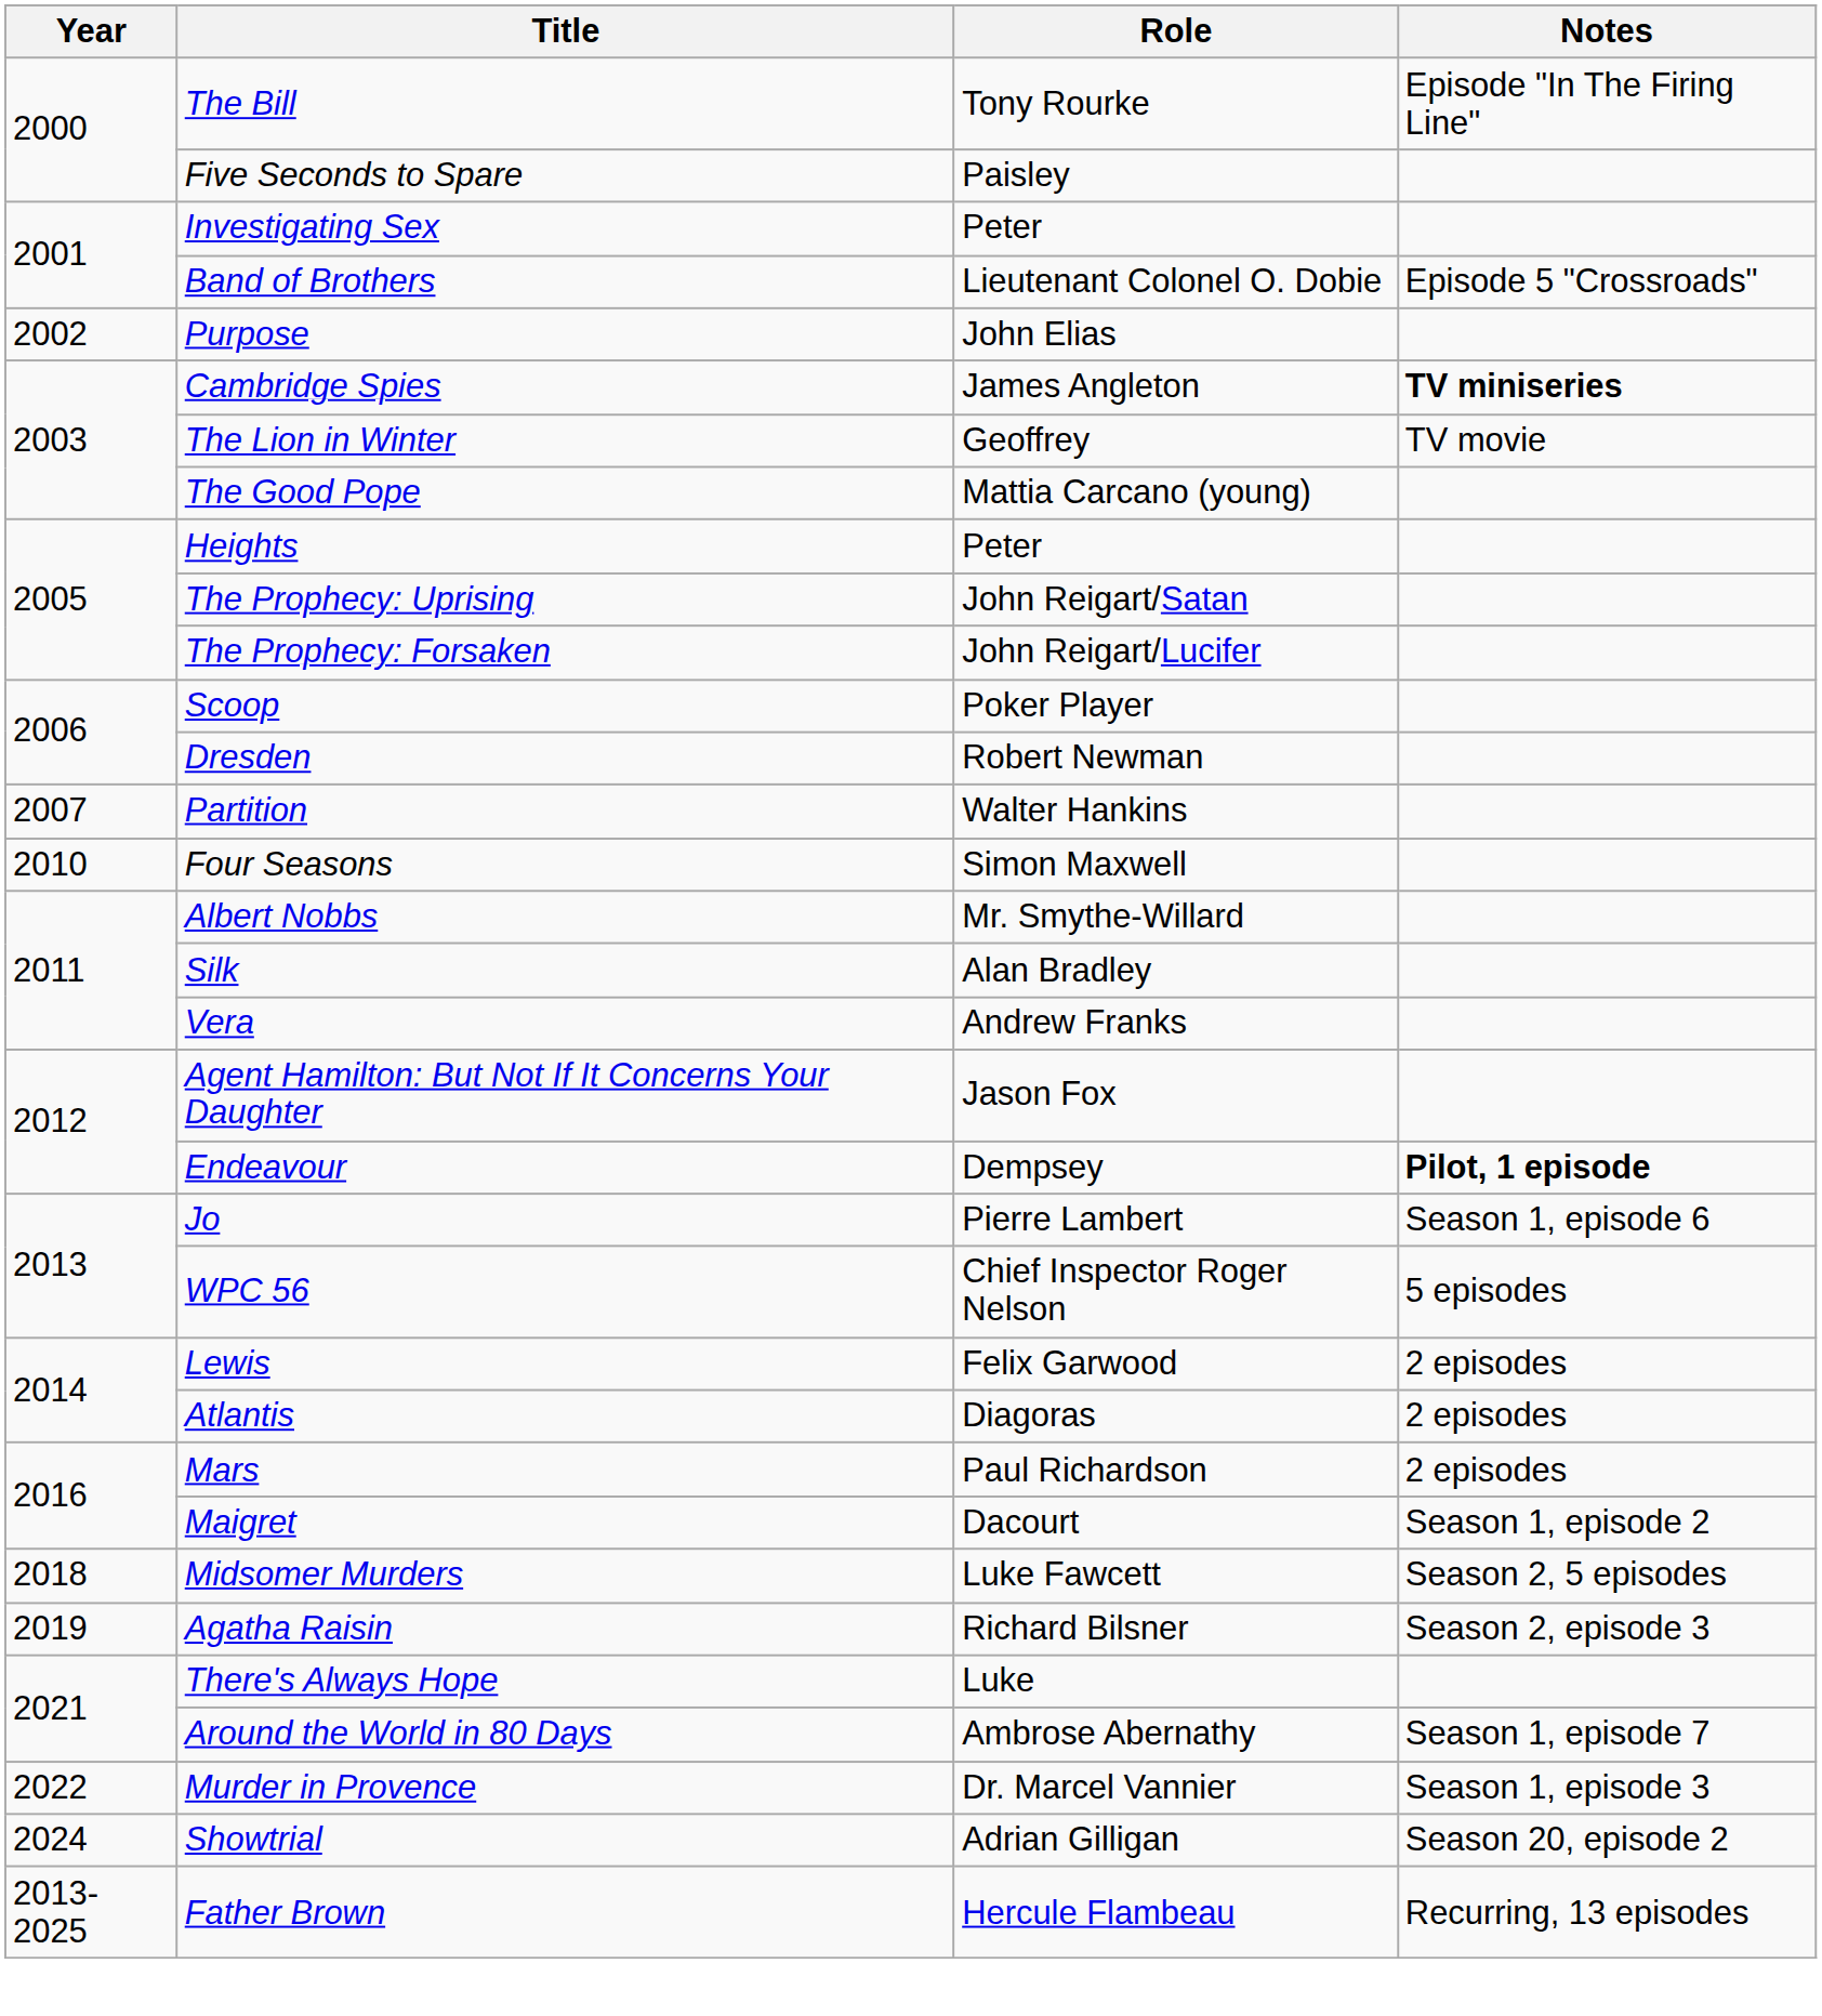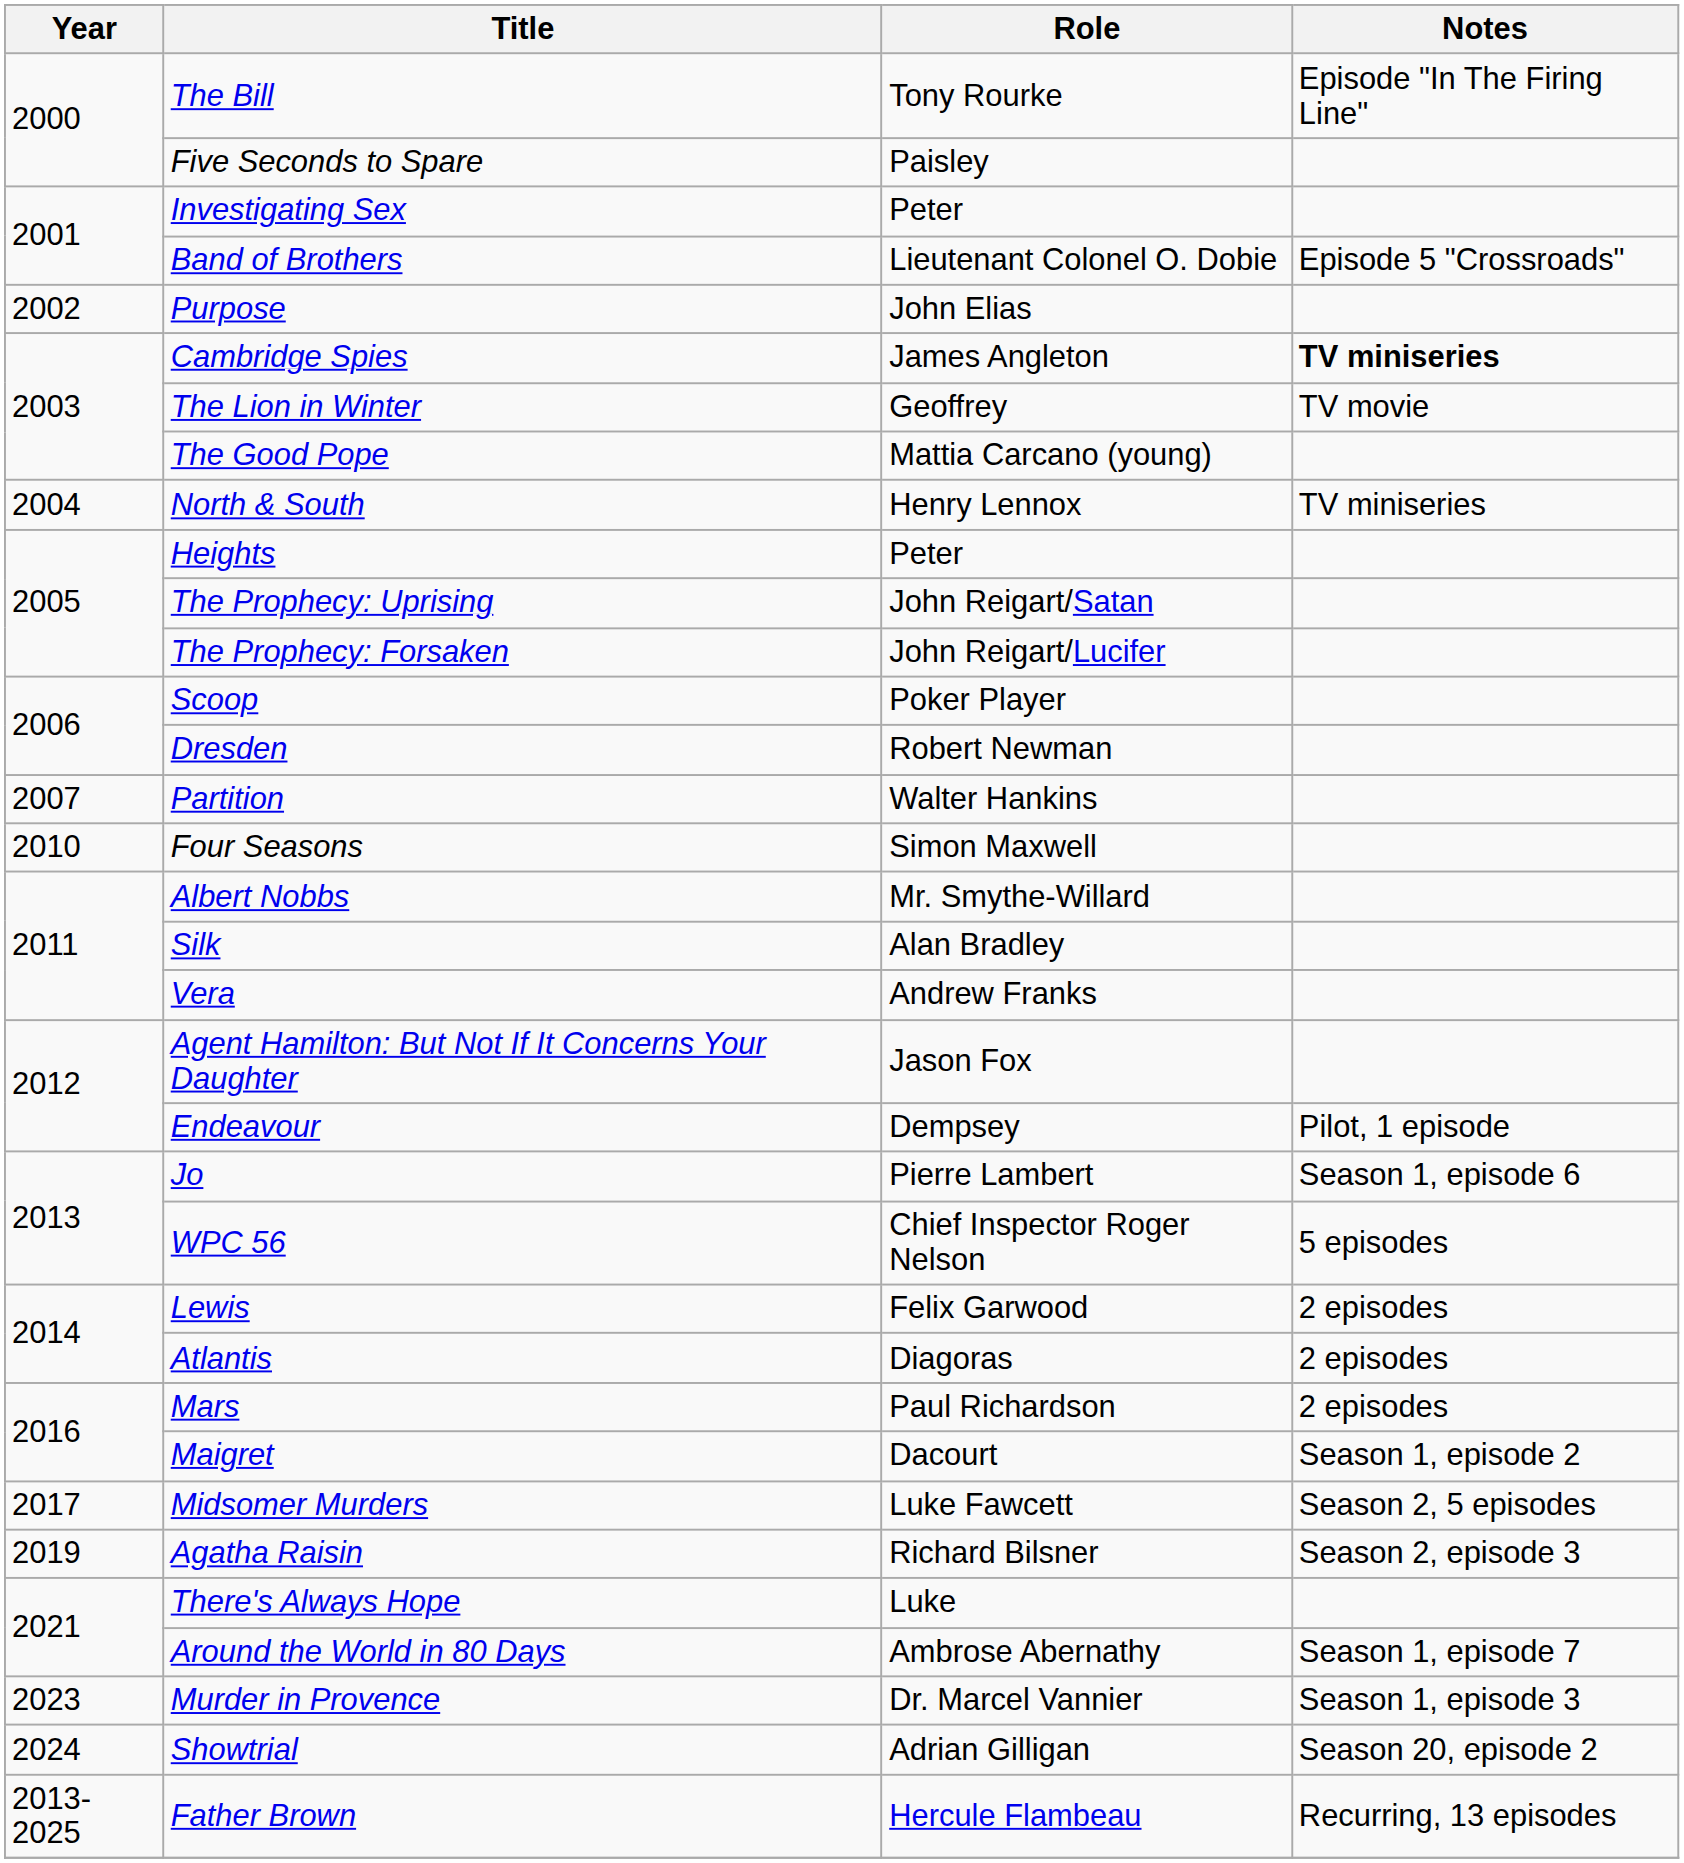+ row: 2004 | North & South | Henry Lennox | TV miniseries
Endeavour | Notes: bold -> normal
Midsomer Murders | Year: 2018 -> 2017
Murder in Provence | Year: 2022 -> 2023
